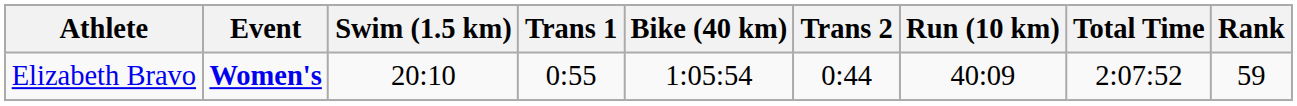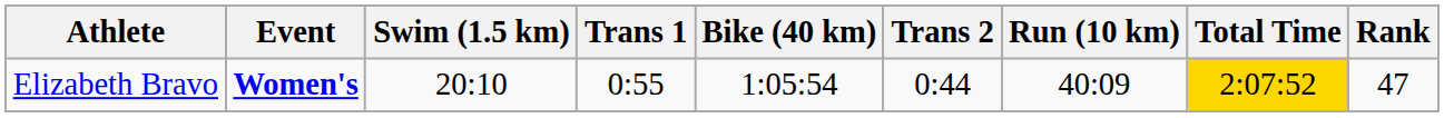Elizabeth Bravo | Total Time: no background -> gold background
Elizabeth Bravo | Rank: 59 -> 47
